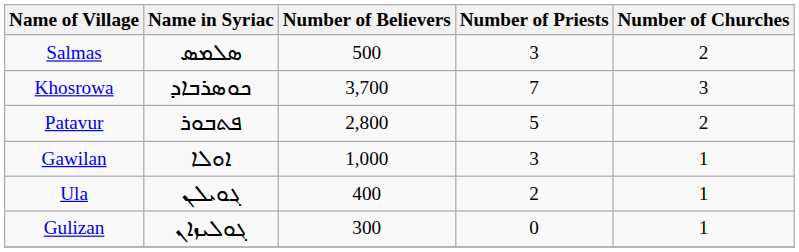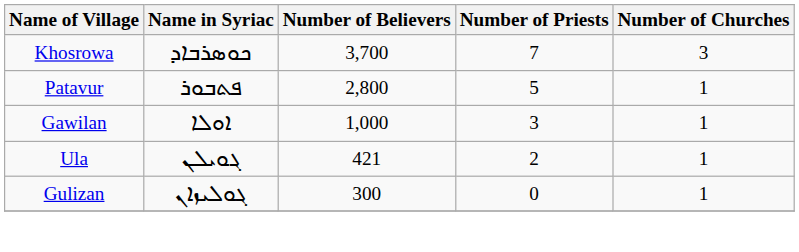- row: Salmas | ܣܠܡܣ | 500 | 3 | 2
Patavur | Number of Churches: 2 -> 1
Ula | Number of Believers: 400 -> 421
